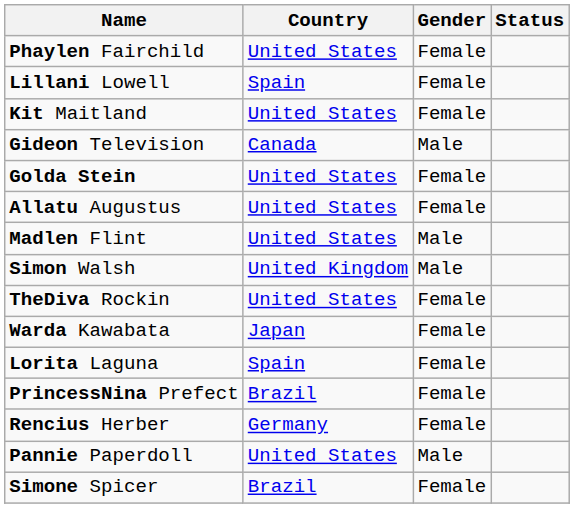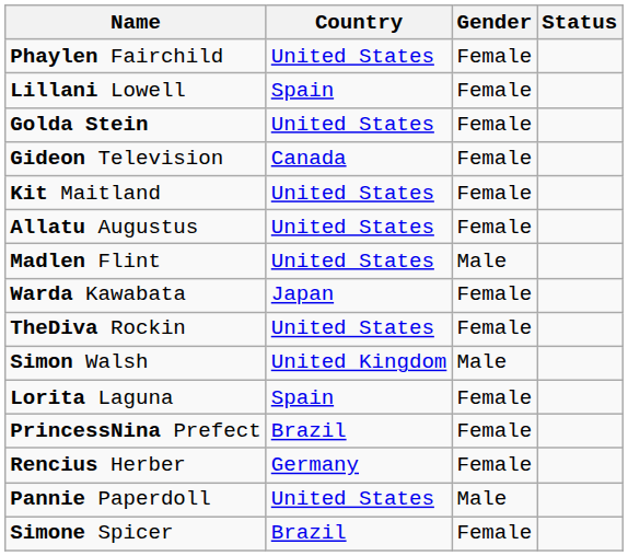rows swapped: Golda Stein <-> Kit Maitland
Gideon Television | Gender: Male -> Female
rows swapped: Simon Walsh <-> Warda Kawabata
